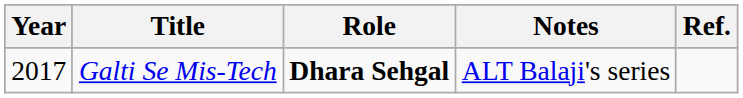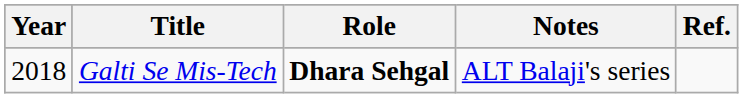Galti Se Mis-Tech | Year: 2017 -> 2018
